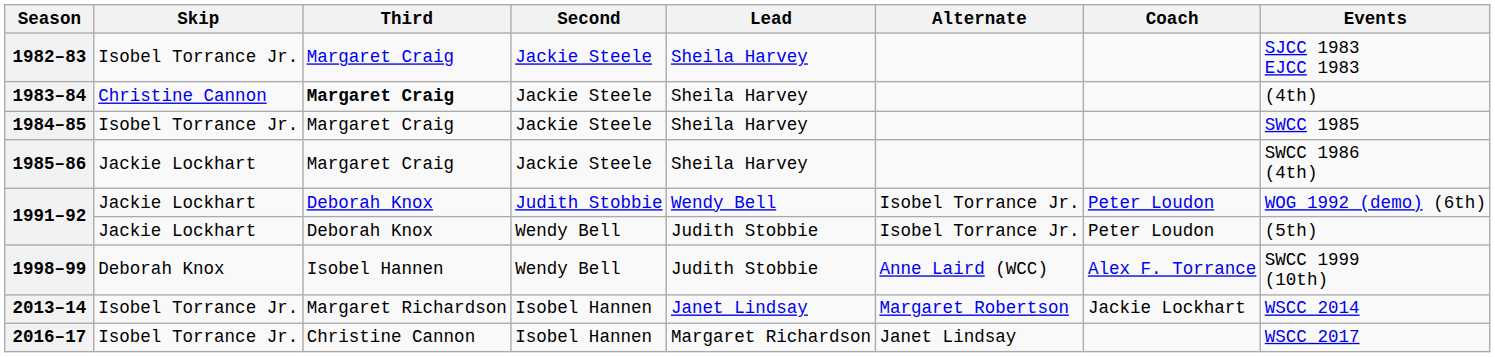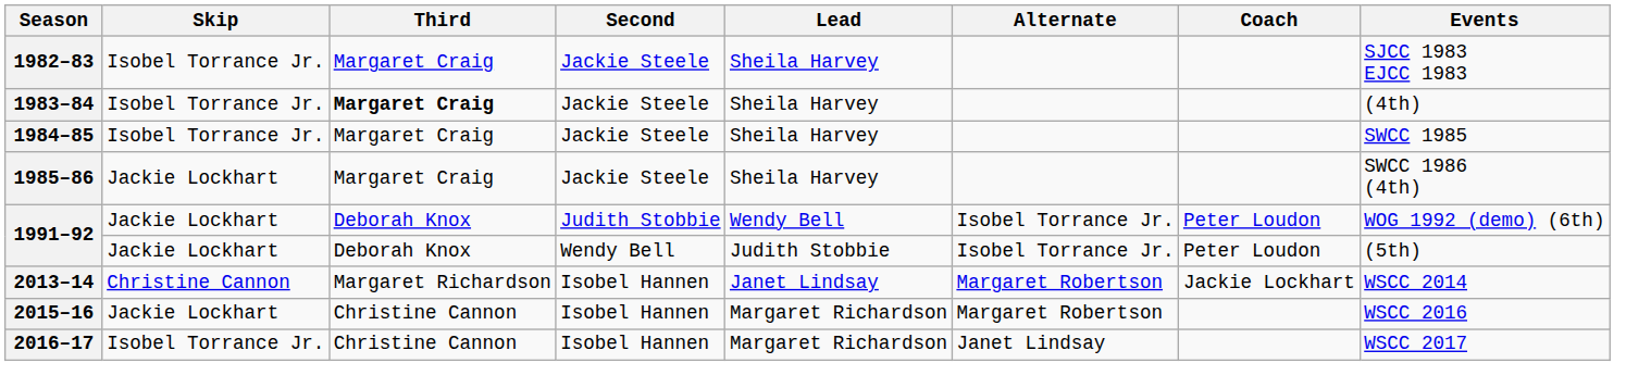1983–84 | Skip: Christine Cannon -> Isobel Torrance Jr.
- row: 1998–99 | Deborah Knox | Isobel Hannen | Wendy Bell | Judith Stobbie | Anne Laird (WCC) | Alex F. Torrance | SWCC 1999 (10th)
2013–14 | Skip: Isobel Torrance Jr. -> Christine Cannon
+ row: 2015–16 | Jackie Lockhart | Christine Cannon | Isobel Hannen | Margaret Richardson | Margaret Robertson | WSCC 2016
